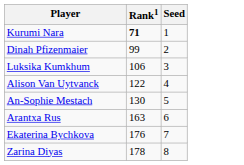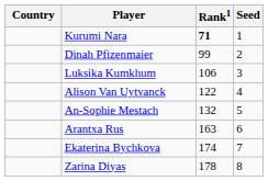+ column: Country
An-Sophie Mestach | Rank1: 130 -> 132
Ekaterina Bychkova | Rank1: 176 -> 174
